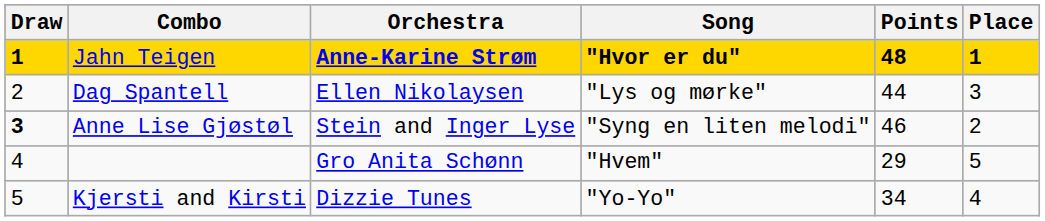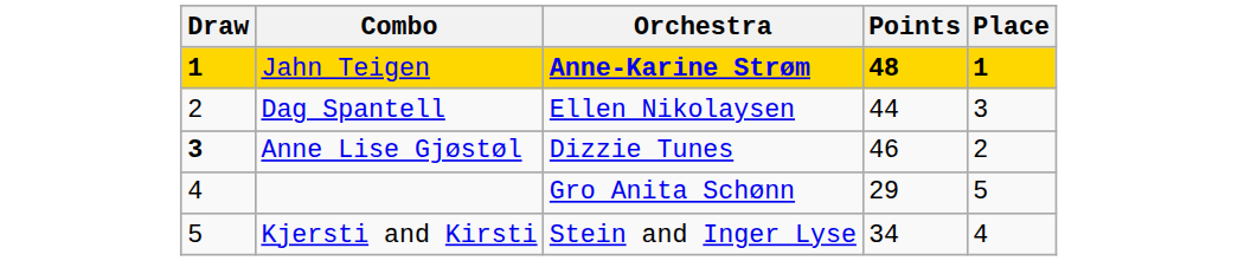- column: Song | "Hvor er du" | "Lys og mørke" | "Syng en liten melodi" | "Hvem" | "Yo-Yo"
Anne Lise Gjøstøl | Orchestra: Stein and Inger Lyse -> Dizzie Tunes
Kjersti and Kirsti | Orchestra: Dizzie Tunes -> Stein and Inger Lyse
